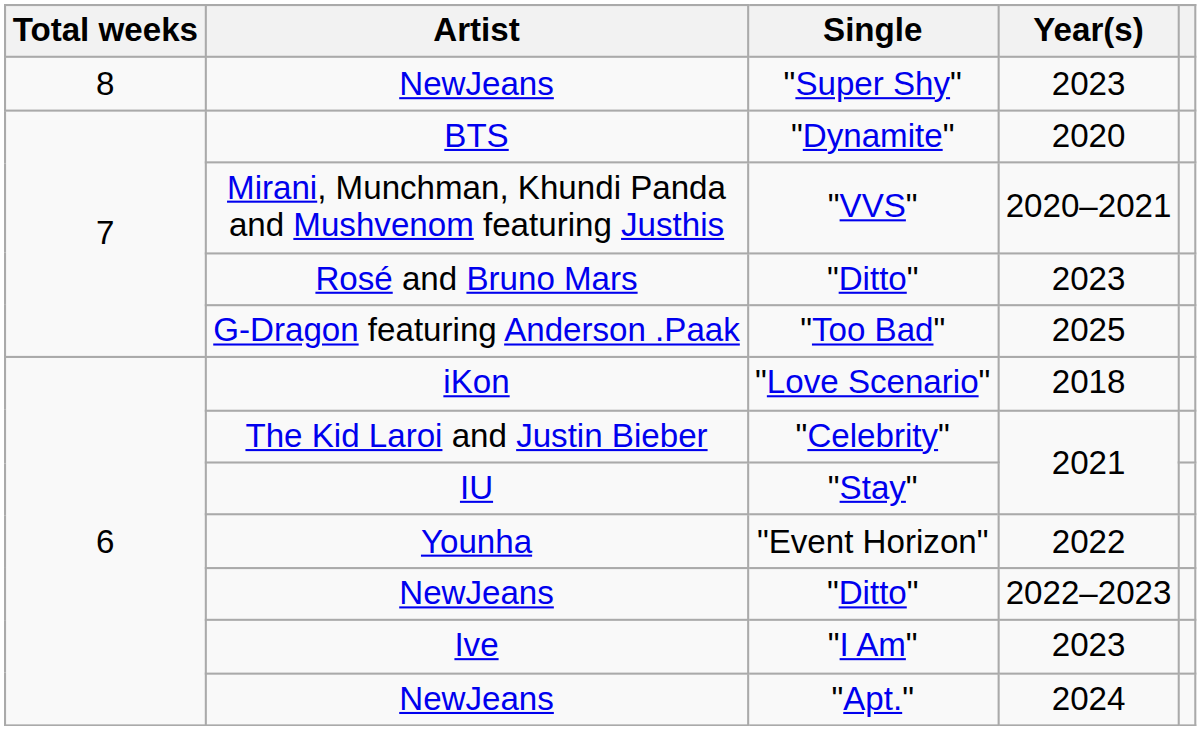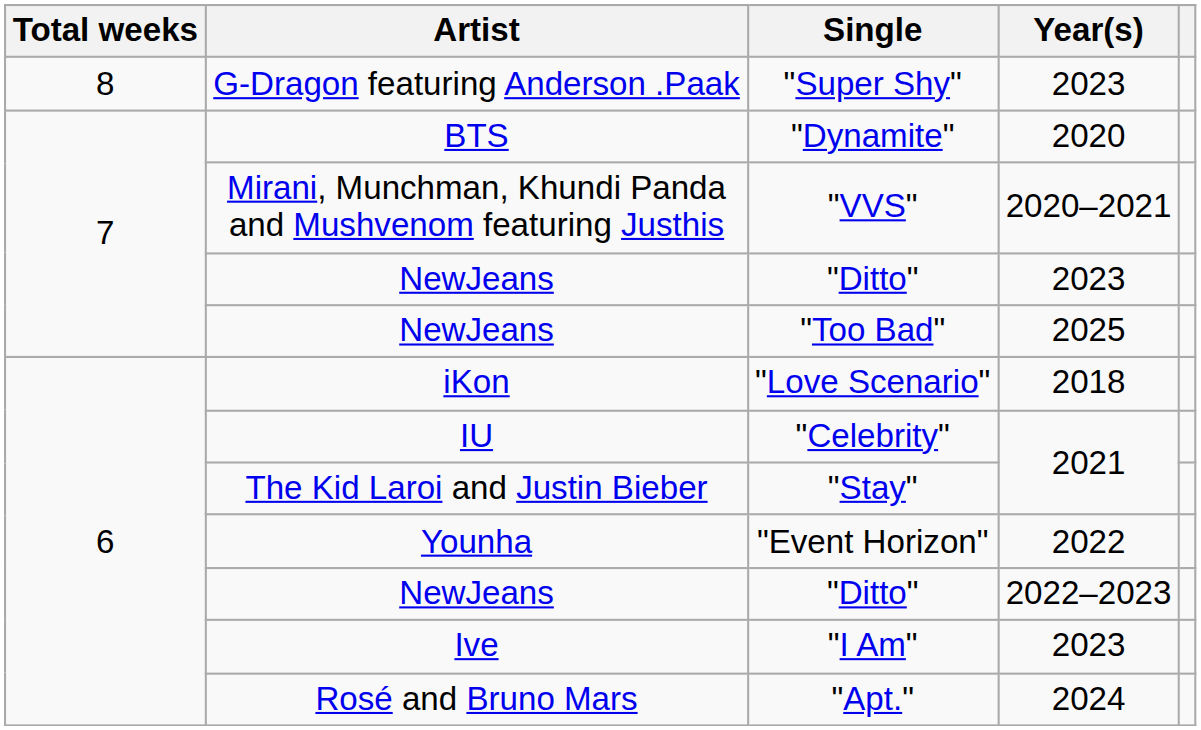"Super Shy" | Artist: NewJeans -> G-Dragon featuring Anderson .Paak
"Ditto" / 2023 | Artist: Rosé and Bruno Mars -> NewJeans
"Too Bad" | Artist: G-Dragon featuring Anderson .Paak -> NewJeans
"Celebrity" | Artist: The Kid Laroi and Justin Bieber -> IU
"Stay" | Artist: IU -> The Kid Laroi and Justin Bieber
"Apt." | Artist: NewJeans -> Rosé and Bruno Mars
